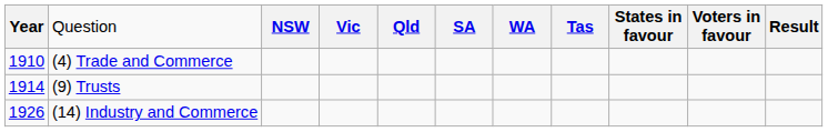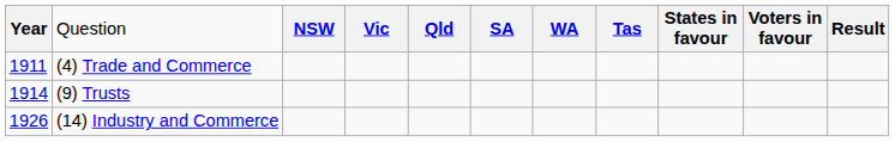(4) Trade and Commerce | column 1: 1910 -> 1911
